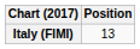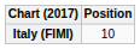Italy (FIMI) | Position: 13 -> 10
